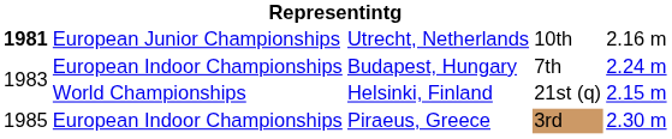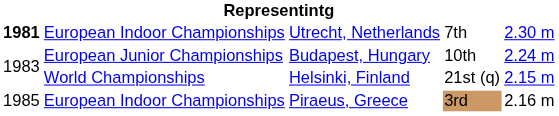Utrecht, Netherlands | column 2: European Junior Championships -> European Indoor Championships
Utrecht, Netherlands | column 4: 10th -> 7th
Utrecht, Netherlands | column 5: 2.16 m -> 2.30 m
Budapest, Hungary | column 2: European Indoor Championships -> European Junior Championships
Budapest, Hungary | column 4: 7th -> 10th
Piraeus, Greece | column 5: 2.30 m -> 2.16 m
